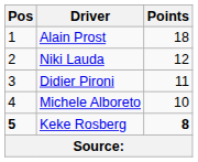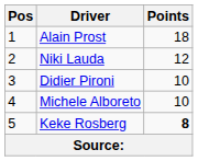Didier Pironi | Points: 11 -> 10
Keke Rosberg | Pos: bold -> normal
